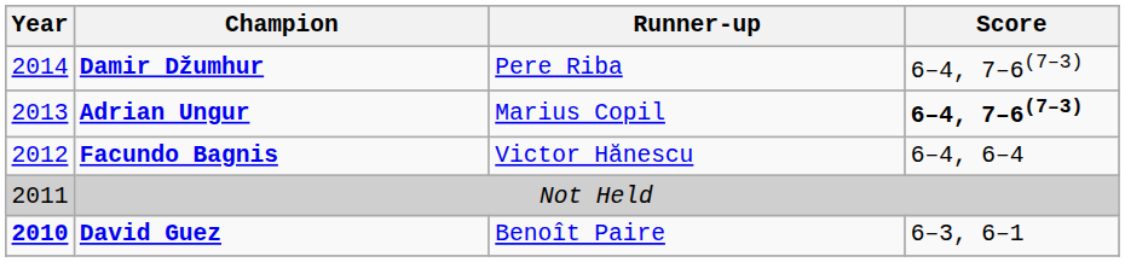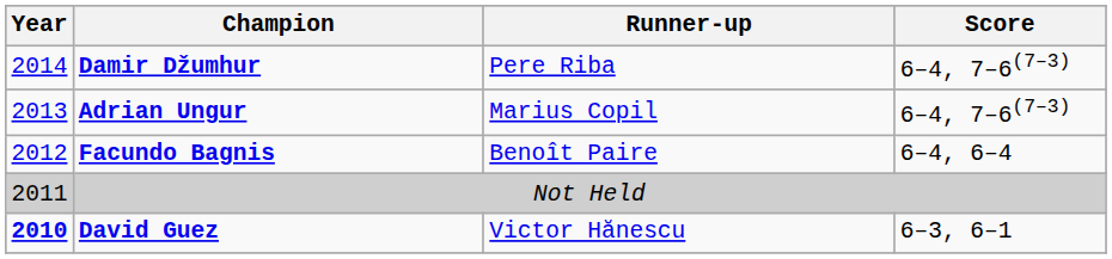Adrian Ungur | Score: bold -> normal
Facundo Bagnis | Runner-up: Victor Hănescu -> Benoît Paire
David Guez | Runner-up: Benoît Paire -> Victor Hănescu
